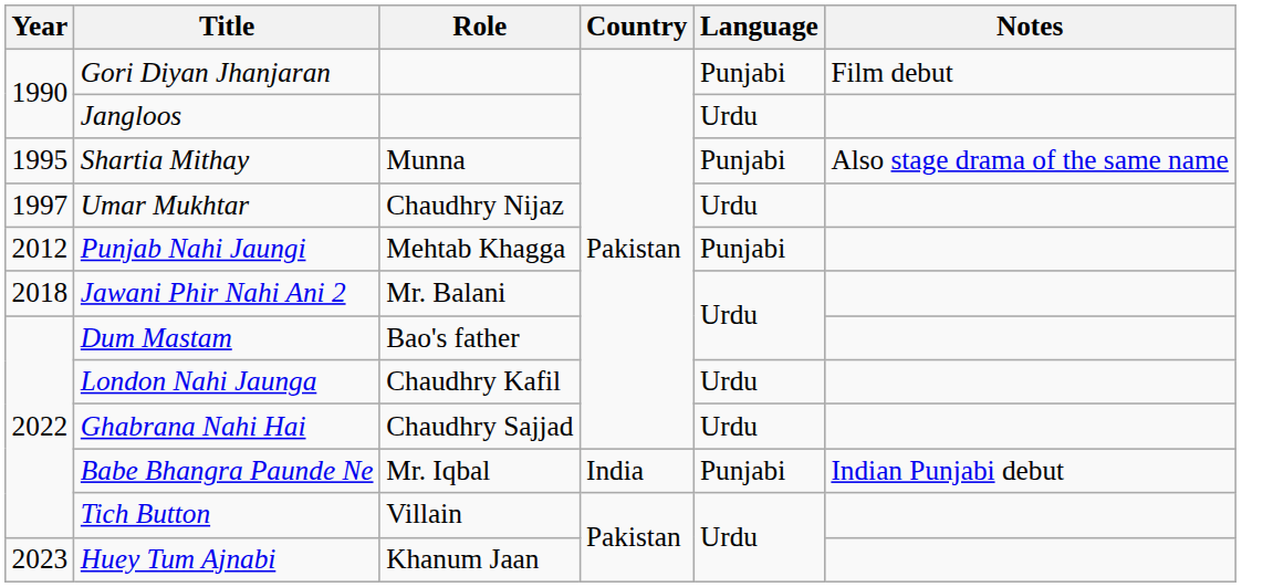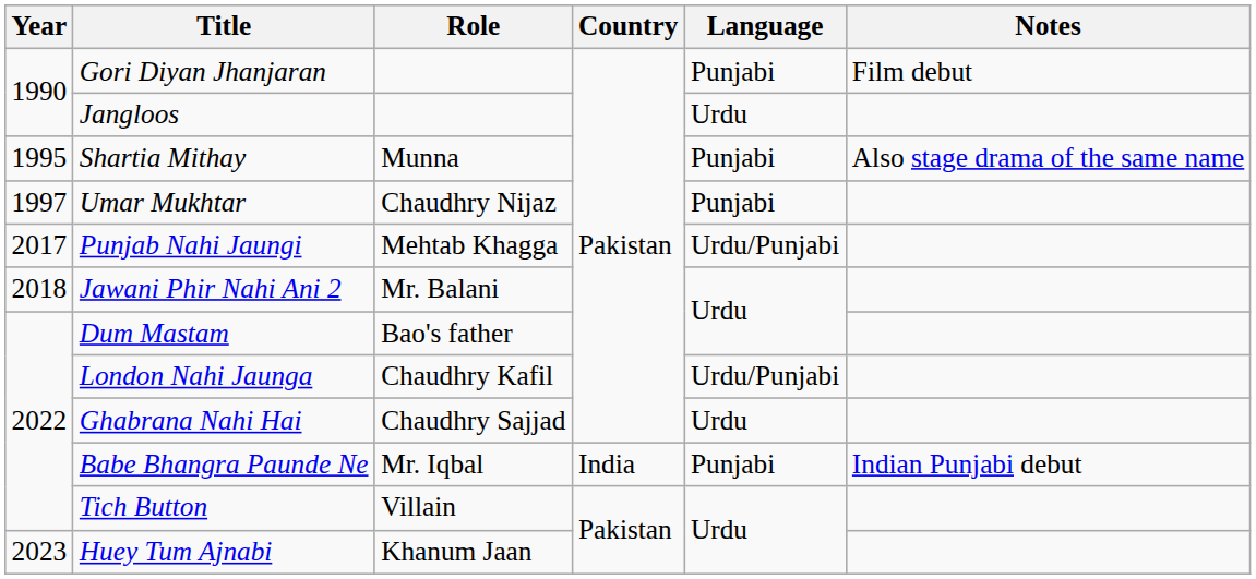Umar Mukhtar | Language: Urdu -> Punjabi
Punjab Nahi Jaungi | Year: 2012 -> 2017
Punjab Nahi Jaungi | Language: Punjabi -> Urdu/Punjabi
London Nahi Jaunga | Language: Urdu -> Urdu/Punjabi
